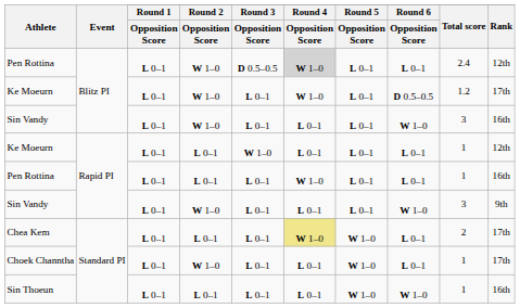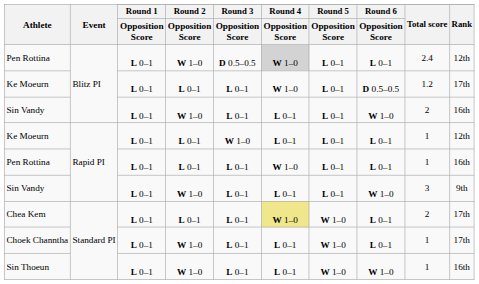Ke Moeurn / Blitz PI | Round 2 / Opposition Score: W 1–0 -> L 0–1
Sin Vandy / Blitz PI | Total score: 3 -> 2
Sin Thoeun | Round 2 / Opposition Score: L 0–1 -> W 1–0
